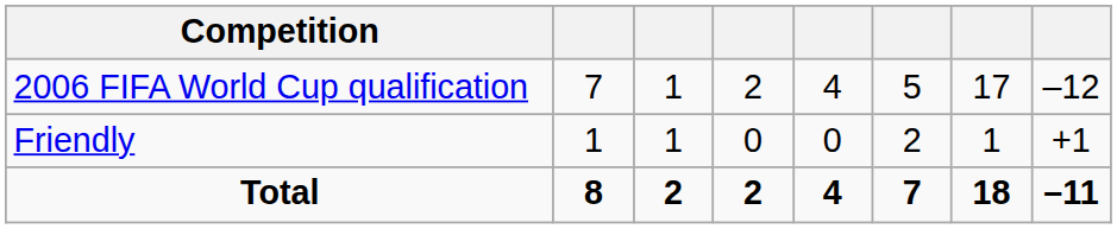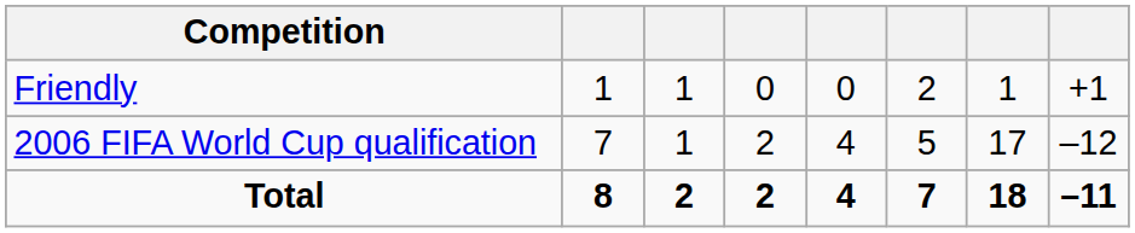rows swapped: Friendly <-> 2006 FIFA World Cup qualification
